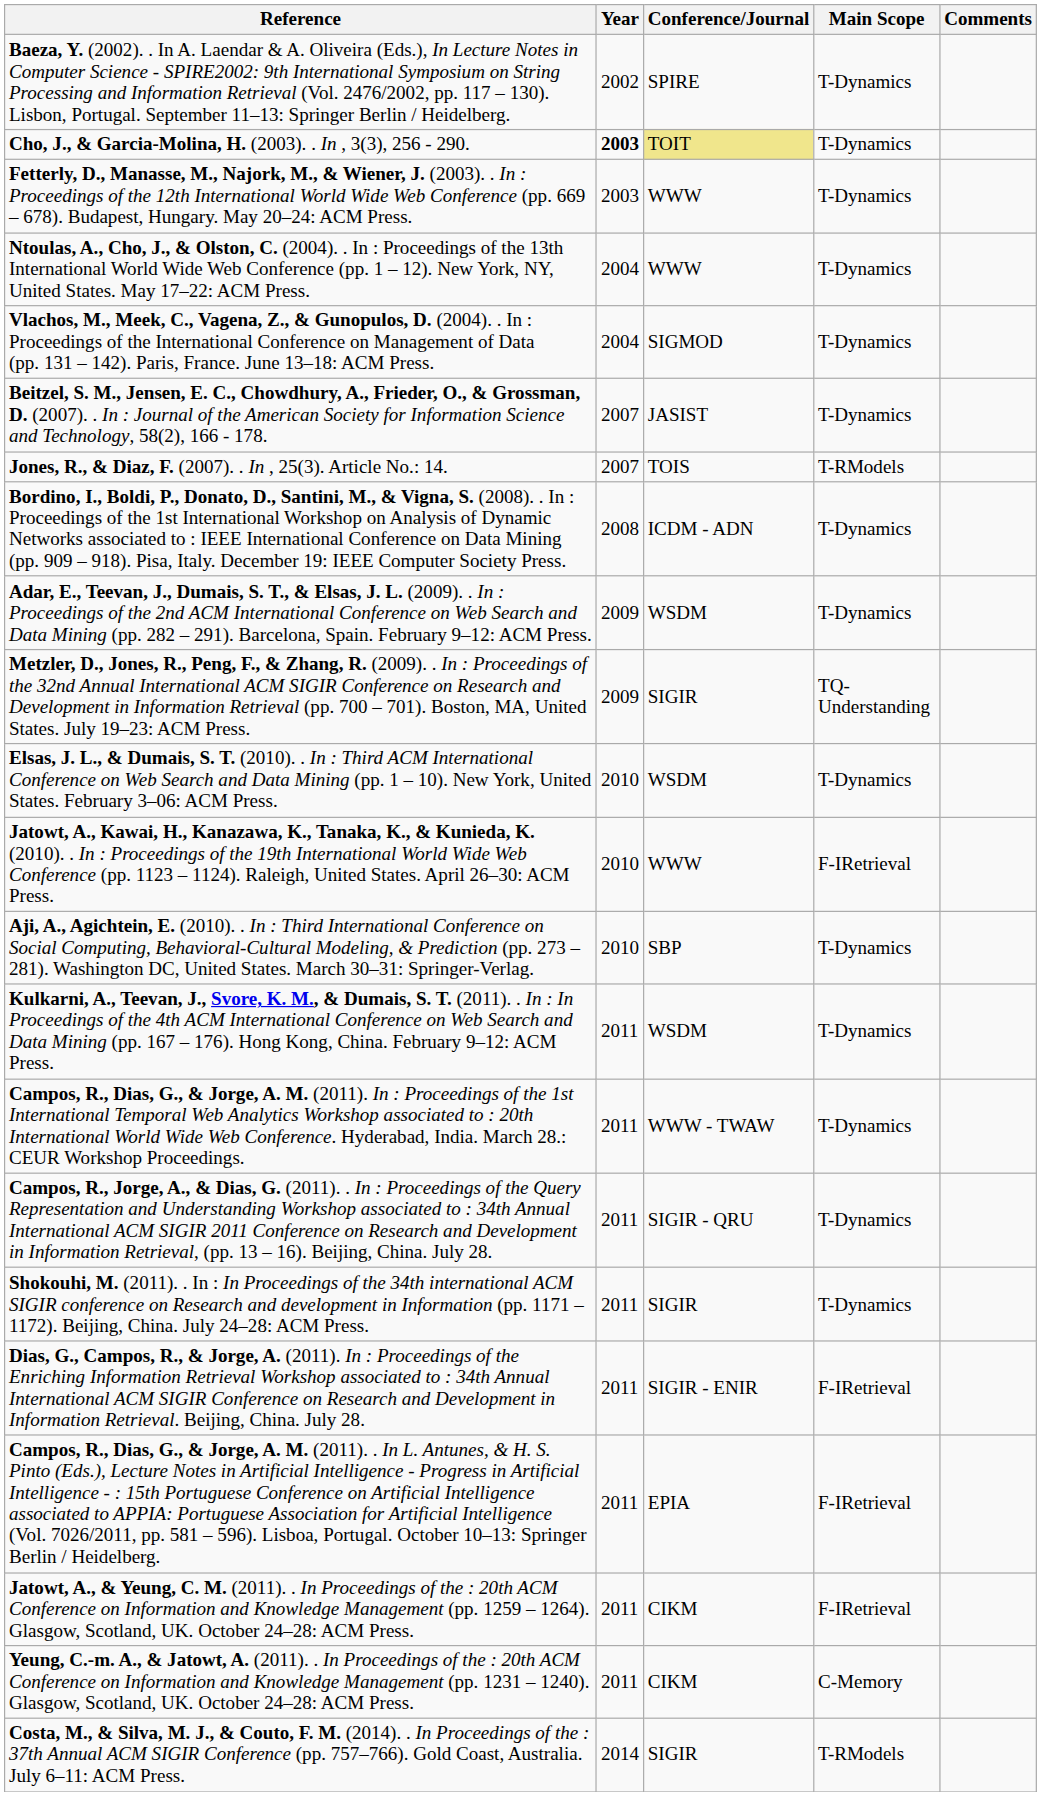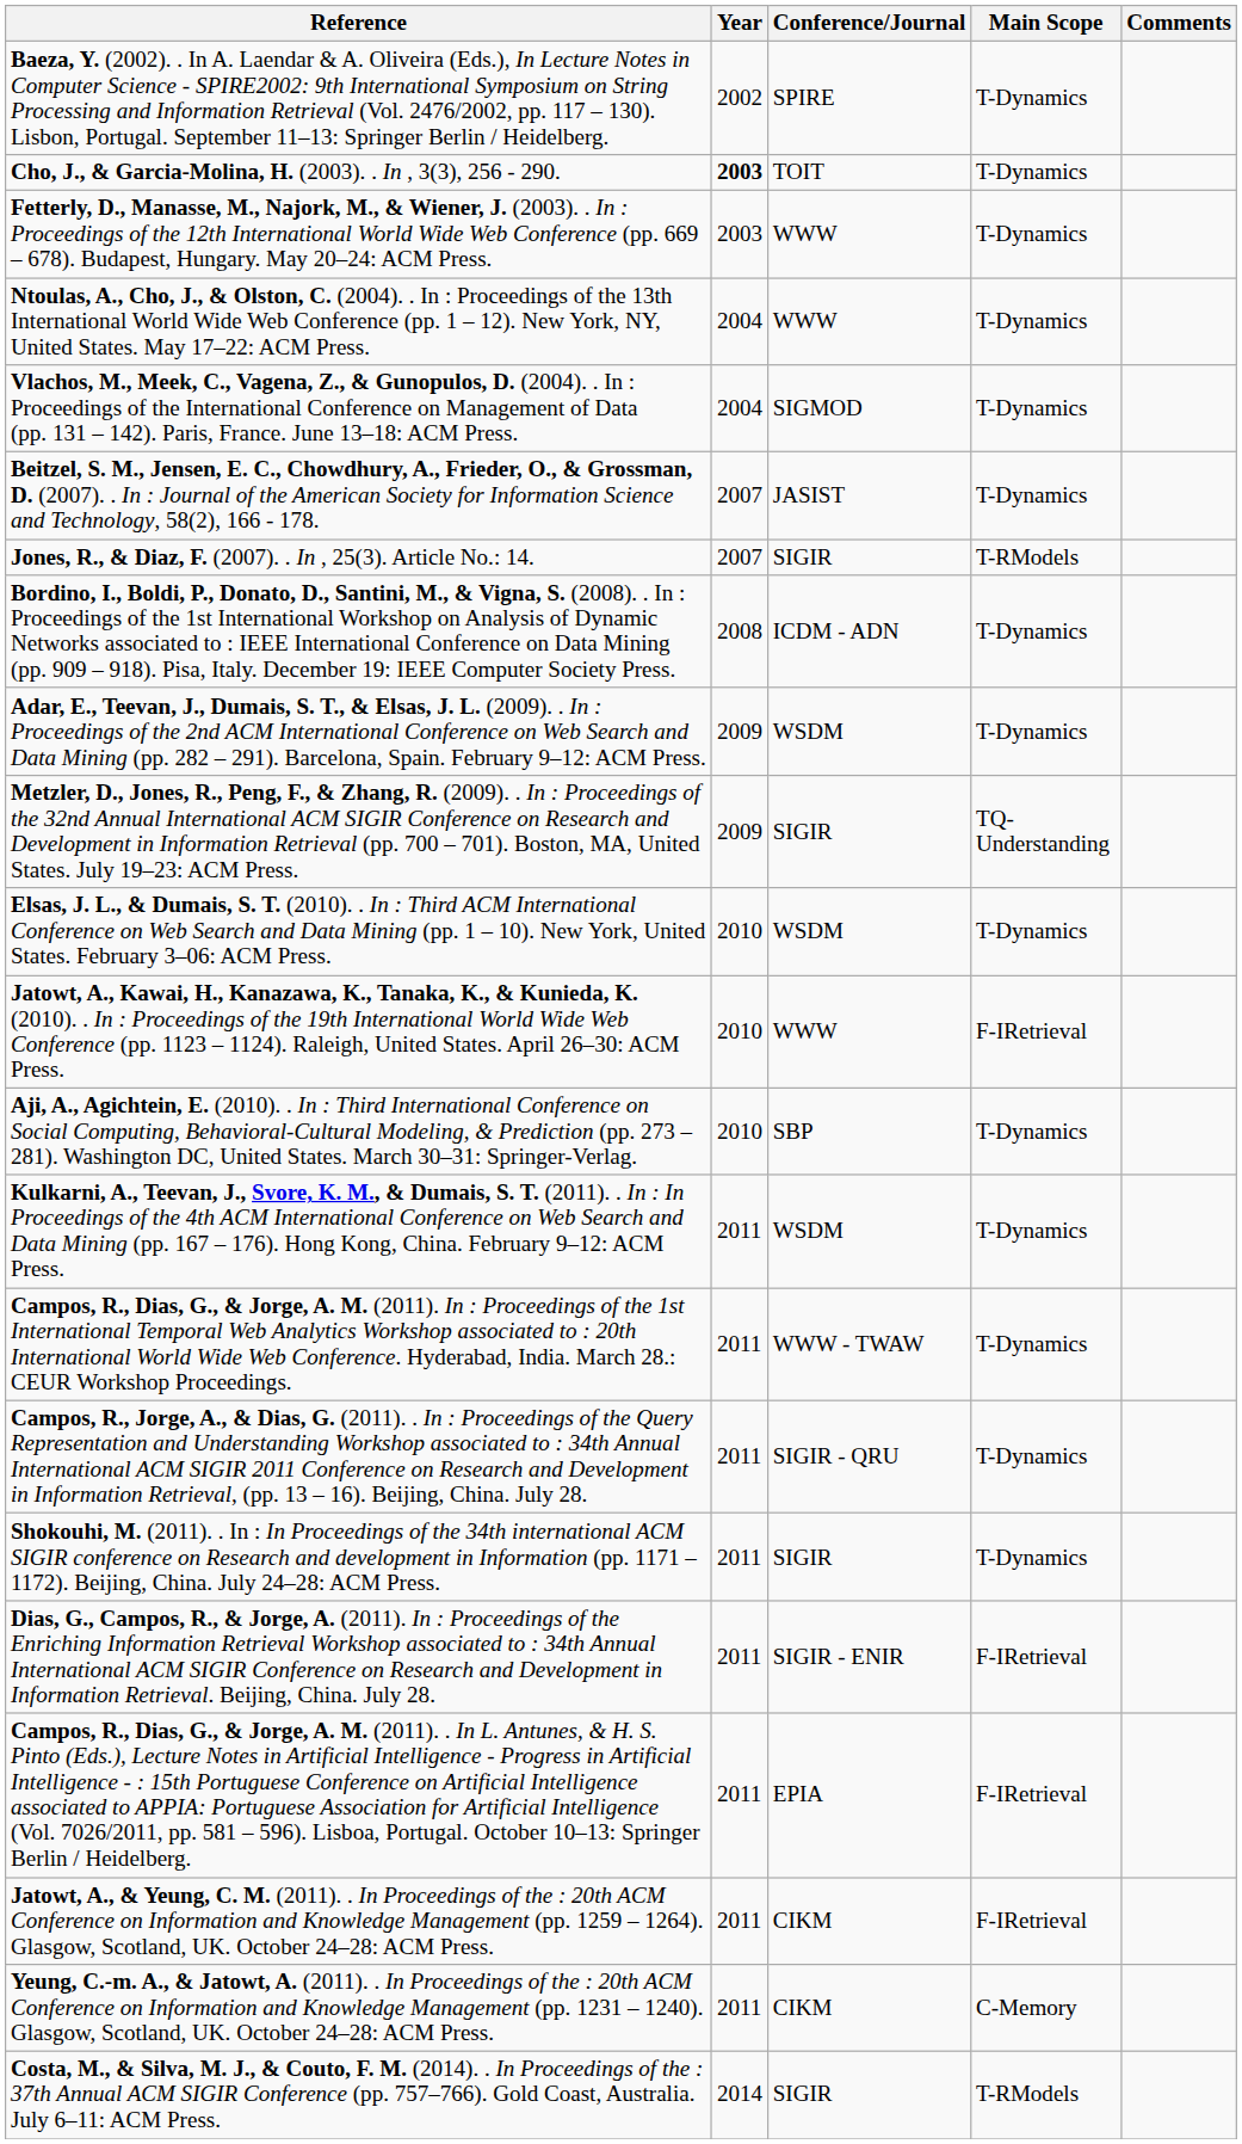Cho, J., & Garcia-Molina, H. (2003). . In , 3(3), 256 - 290. | Conference/Journal: khaki background -> no background
Jones, R., & Diaz, F. (2007). . In , 25(3). Article No.: 14. | Conference/Journal: TOIS -> SIGIR
